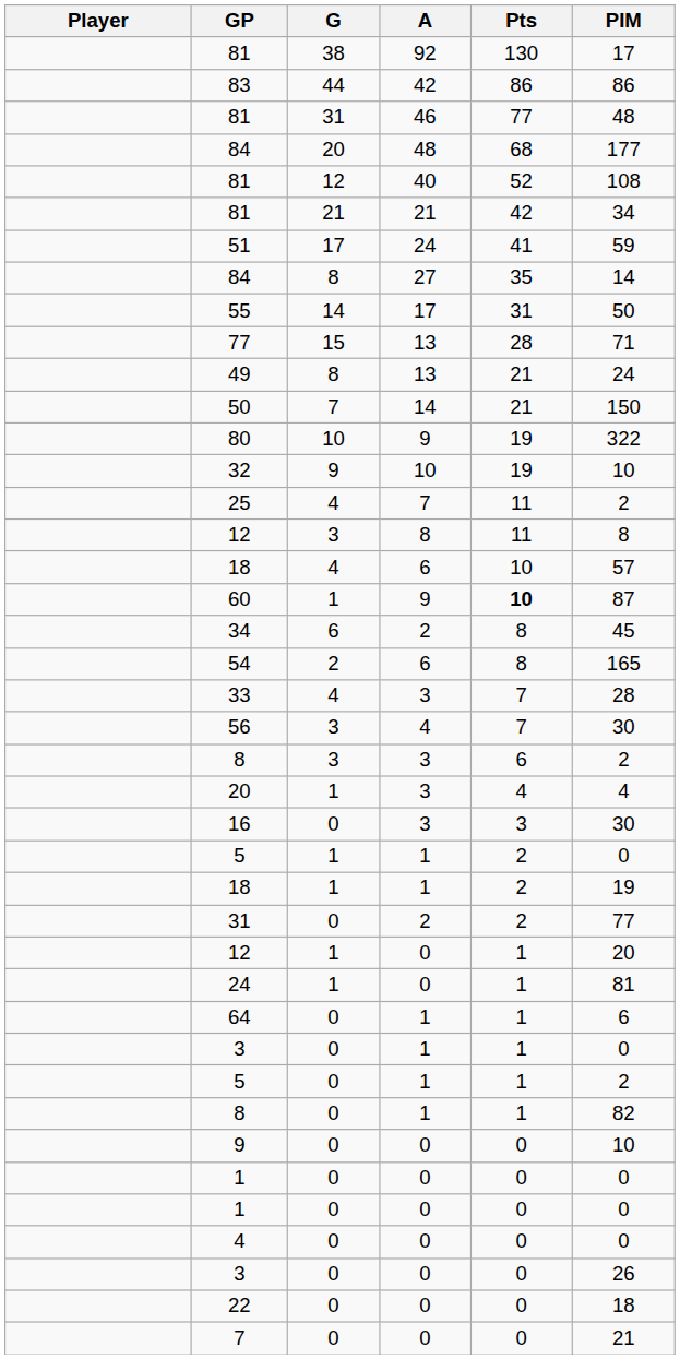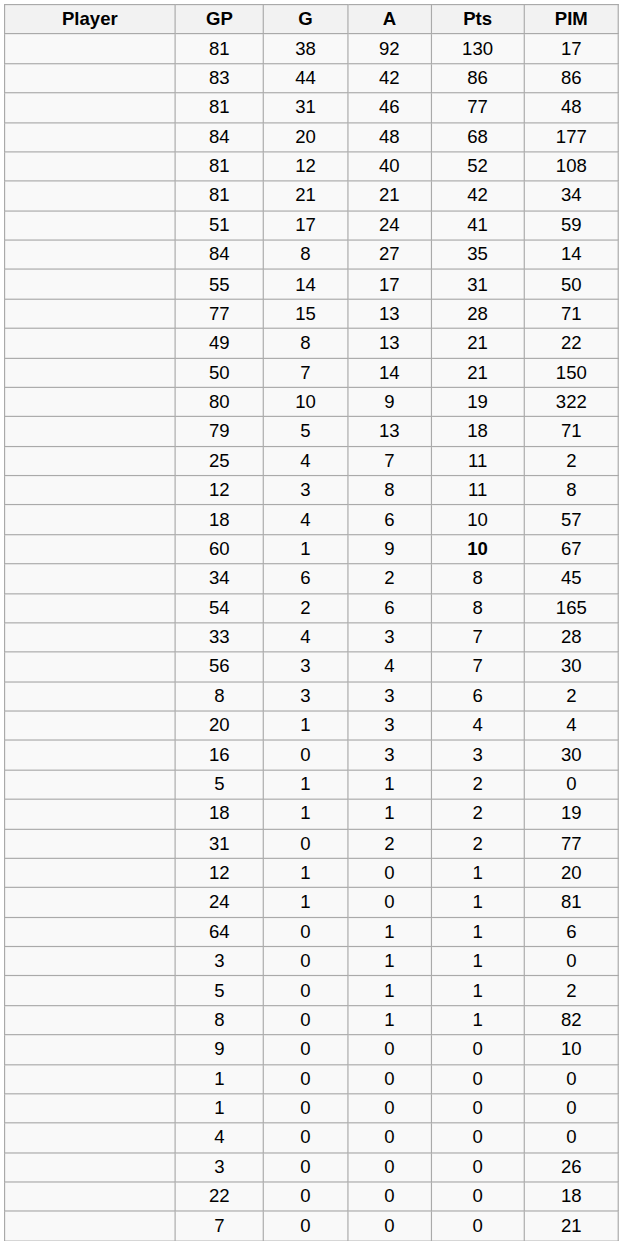49 | PIM: 24 -> 22
- row: 32 | 9 | 10 | 19 | 10
+ row: 79 | 5 | 13 | 18 | 71
60 | PIM: 87 -> 67
